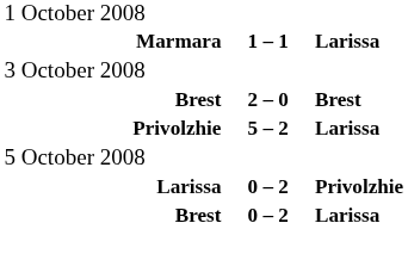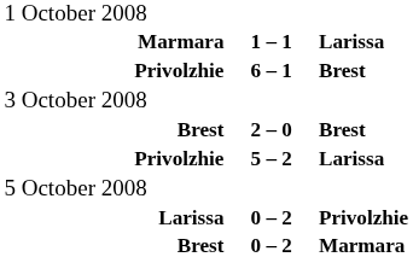+ row: Privolzhie | 6 – 1 | Brest
Brest / 0 – 2 | column 3: Larissa -> Marmara
